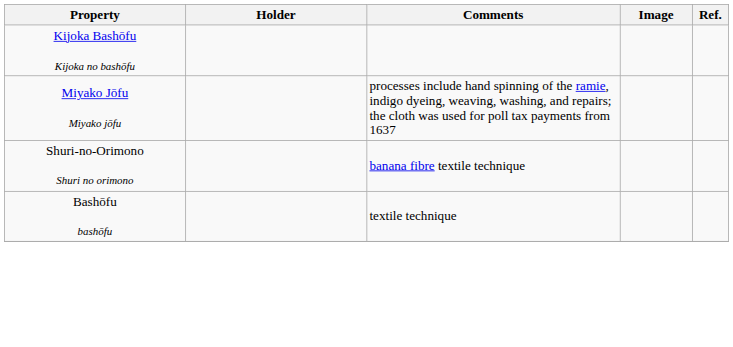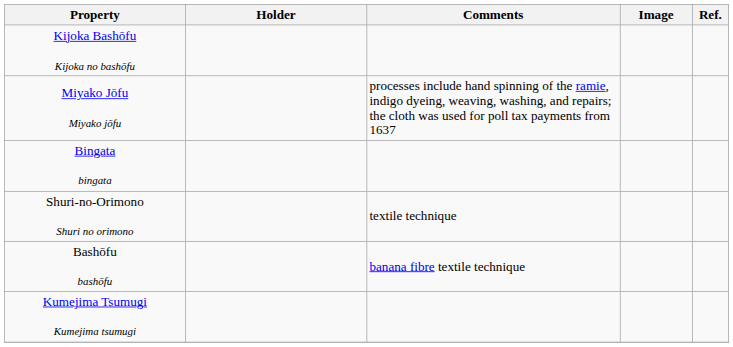+ row: Bingata bingata
Shuri-no-Orimono Shuri no orimono | Comments: banana fibre textile technique -> textile technique
Bashōfu bashōfu | Comments: textile technique -> banana fibre textile technique
+ row: Kumejima Tsumugi Kumejima tsumugi
